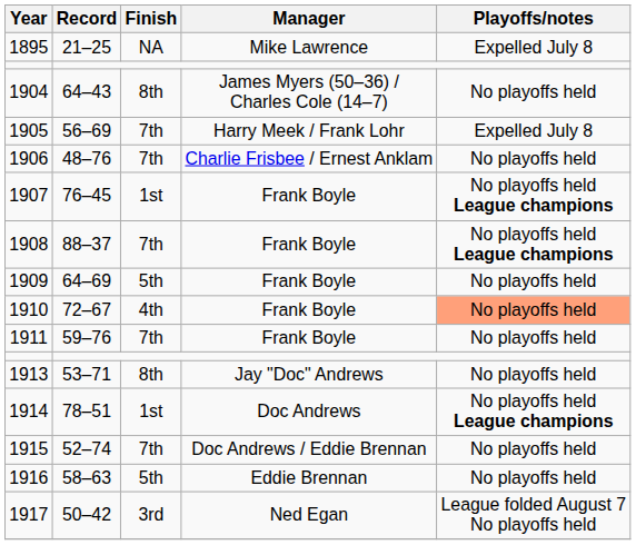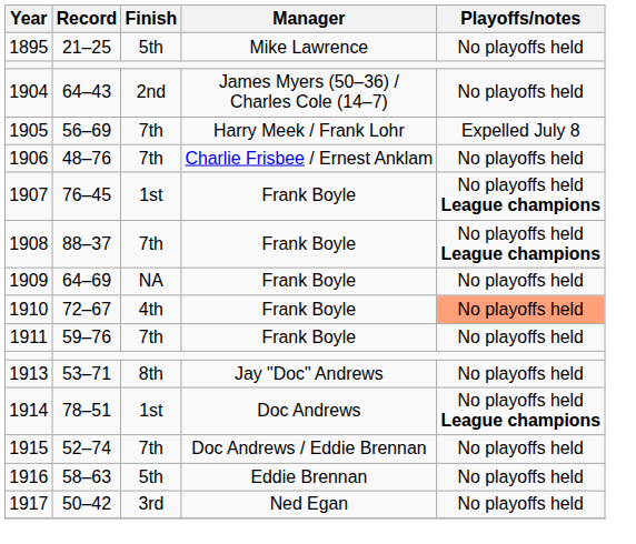1895 | Finish: NA -> 5th
1895 | Playoffs/notes: Expelled July 8 -> No playoffs held
1904 | Finish: 8th -> 2nd
1909 | Finish: 5th -> NA
1917 | Playoffs/notes: League folded August 7 No playoffs held -> No playoffs held
